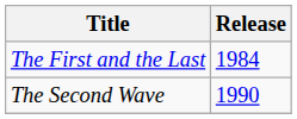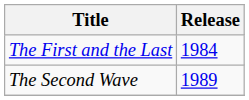The Second Wave | Release: 1990 -> 1989
